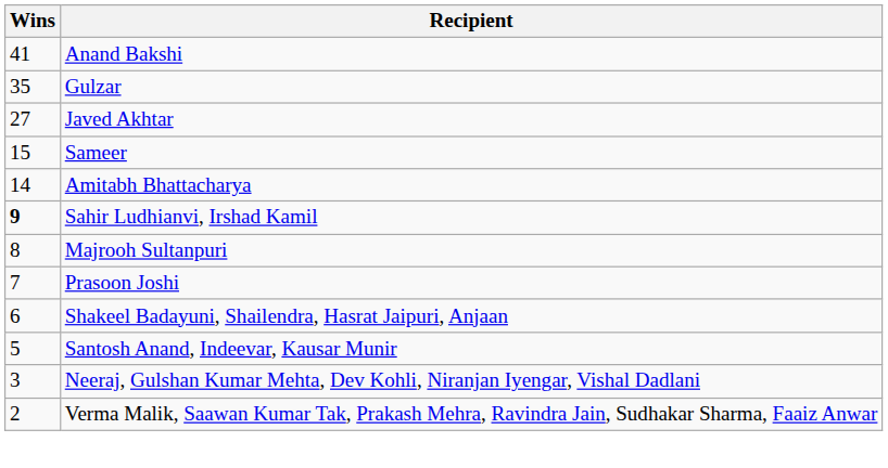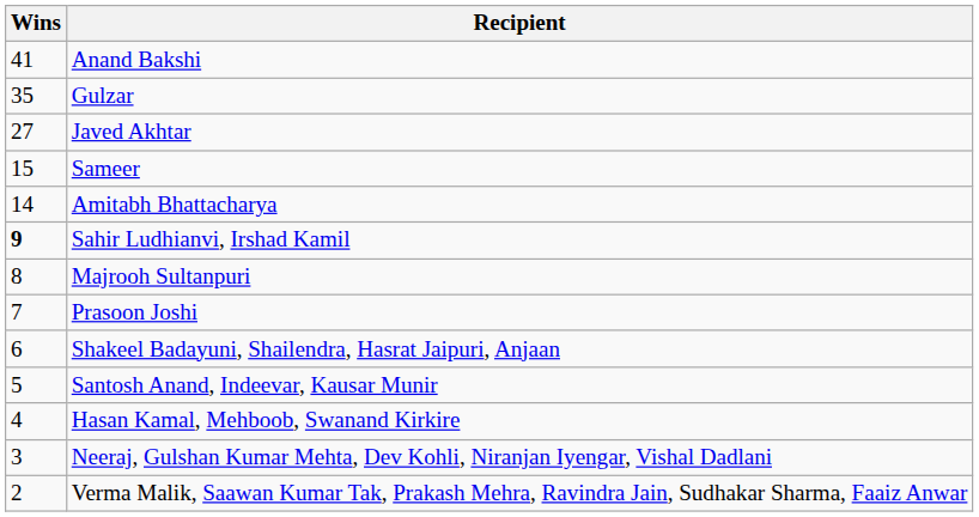+ row: 4 | Hasan Kamal, Mehboob, Swanand Kirkire
